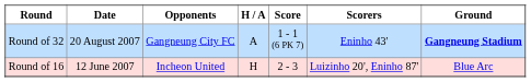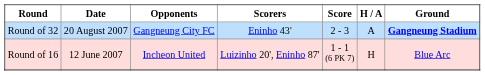columns swapped: H / A <-> Scorers
Round of 32 | Score: 1 - 1 (6 PK 7) -> 2 - 3
Round of 16 | Score: 2 - 3 -> 1 - 1 (6 PK 7)
